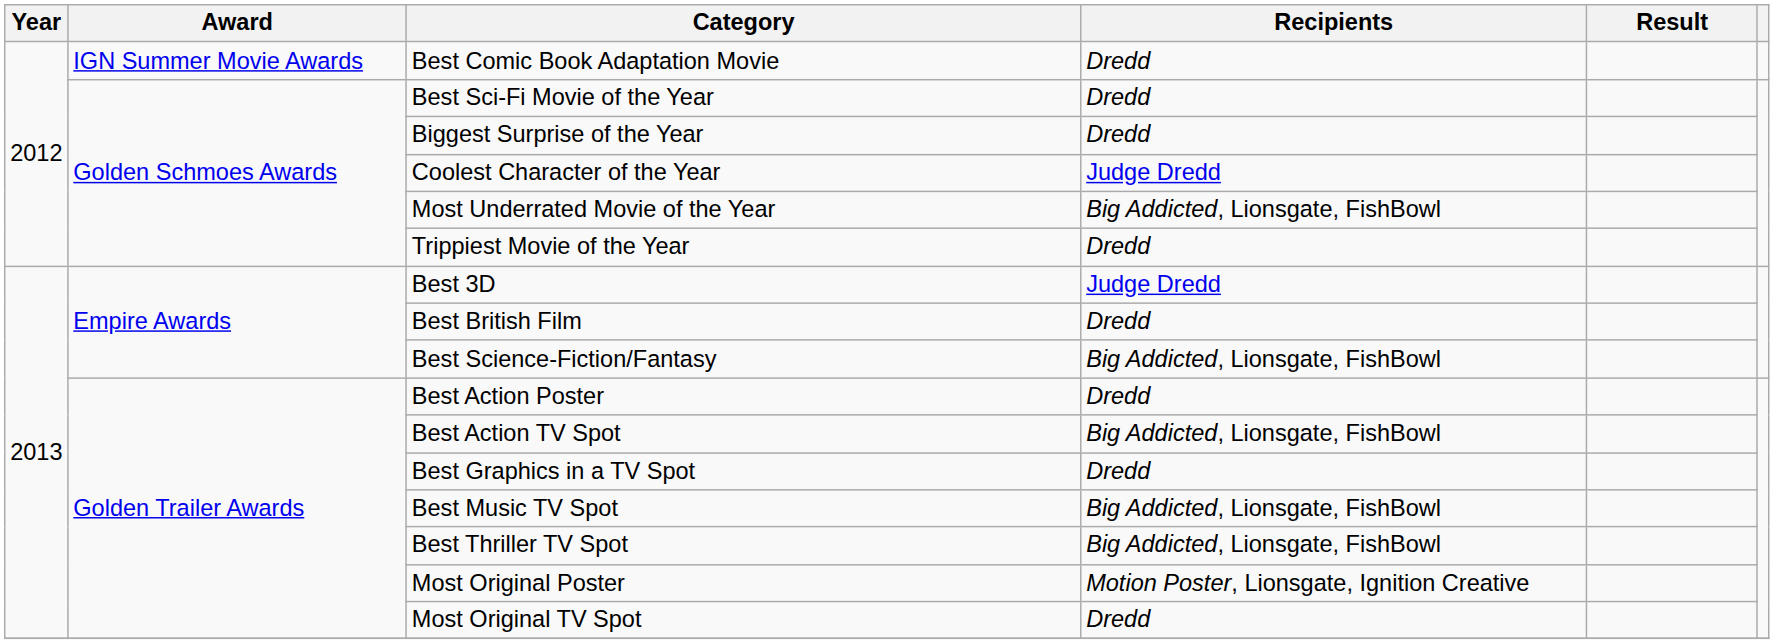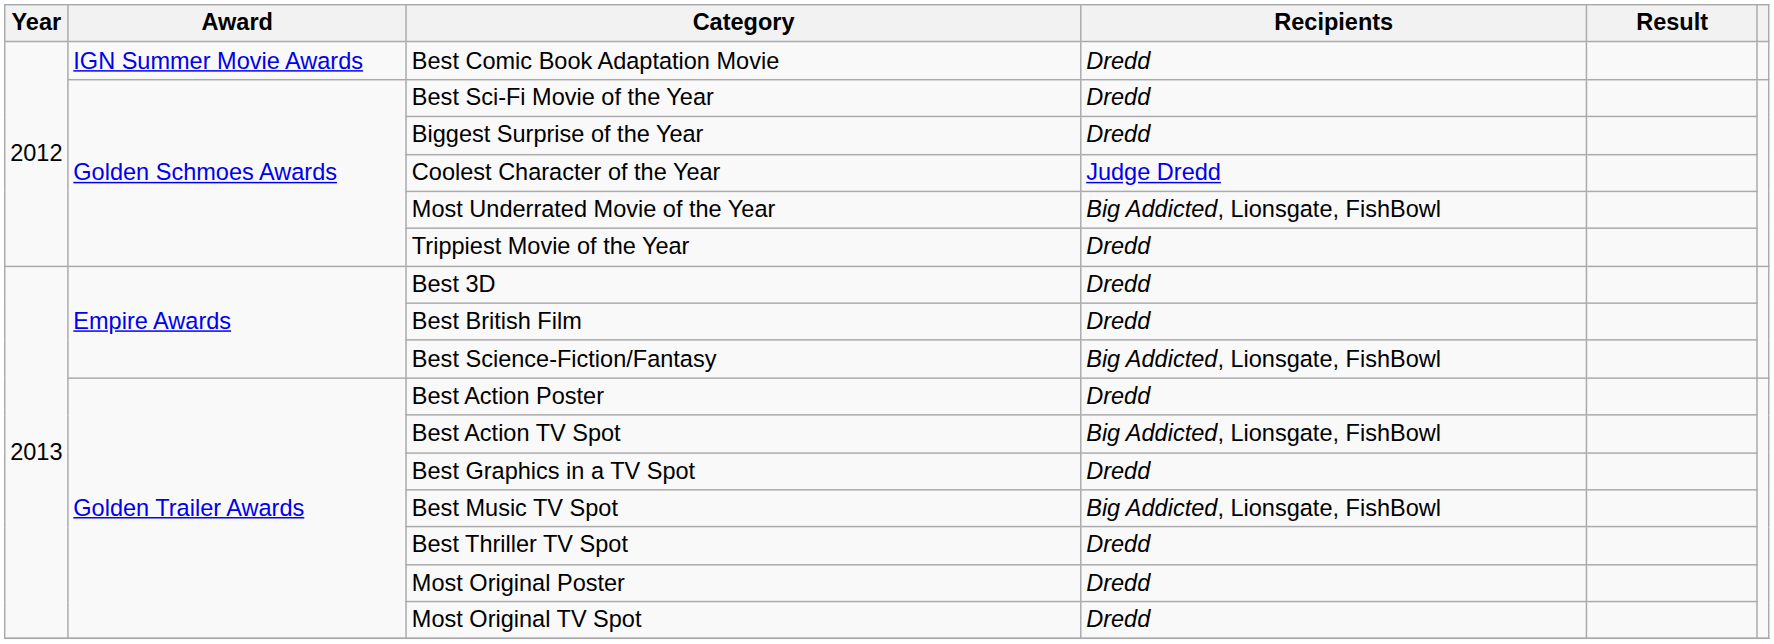Best 3D | Recipients: Judge Dredd -> Dredd
Best Thriller TV Spot | Recipients: Big Addicted, Lionsgate, FishBowl -> Dredd
Most Original Poster | Recipients: Motion Poster, Lionsgate, Ignition Creative -> Dredd
